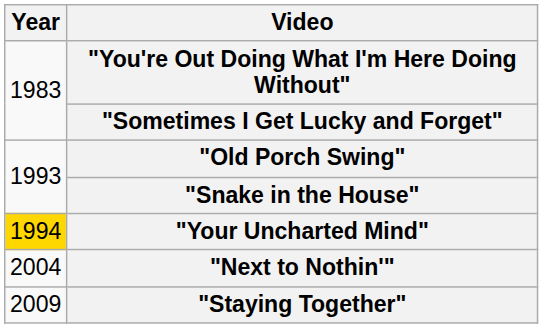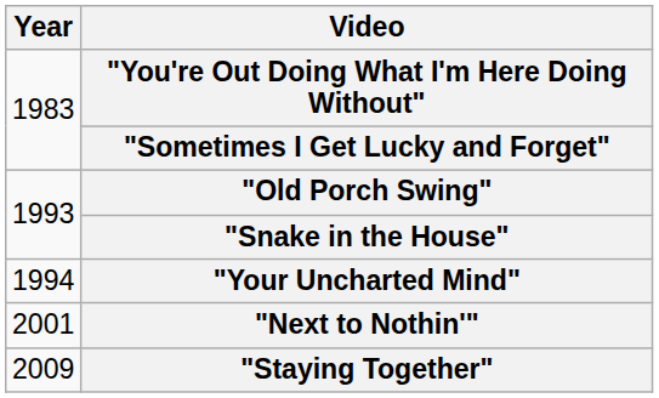"Your Uncharted Mind" | Year: gold background -> no background
"Next to Nothin'" | Year: 2004 -> 2001
